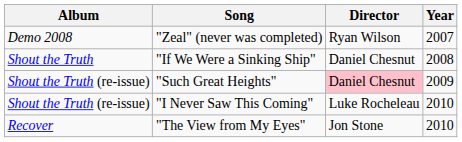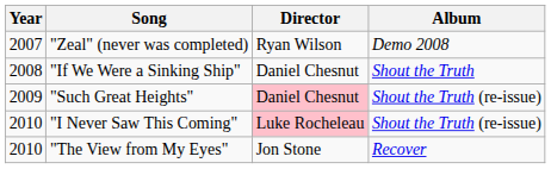columns swapped: Year <-> Album
"I Never Saw This Coming" | Director: no background -> pink background
